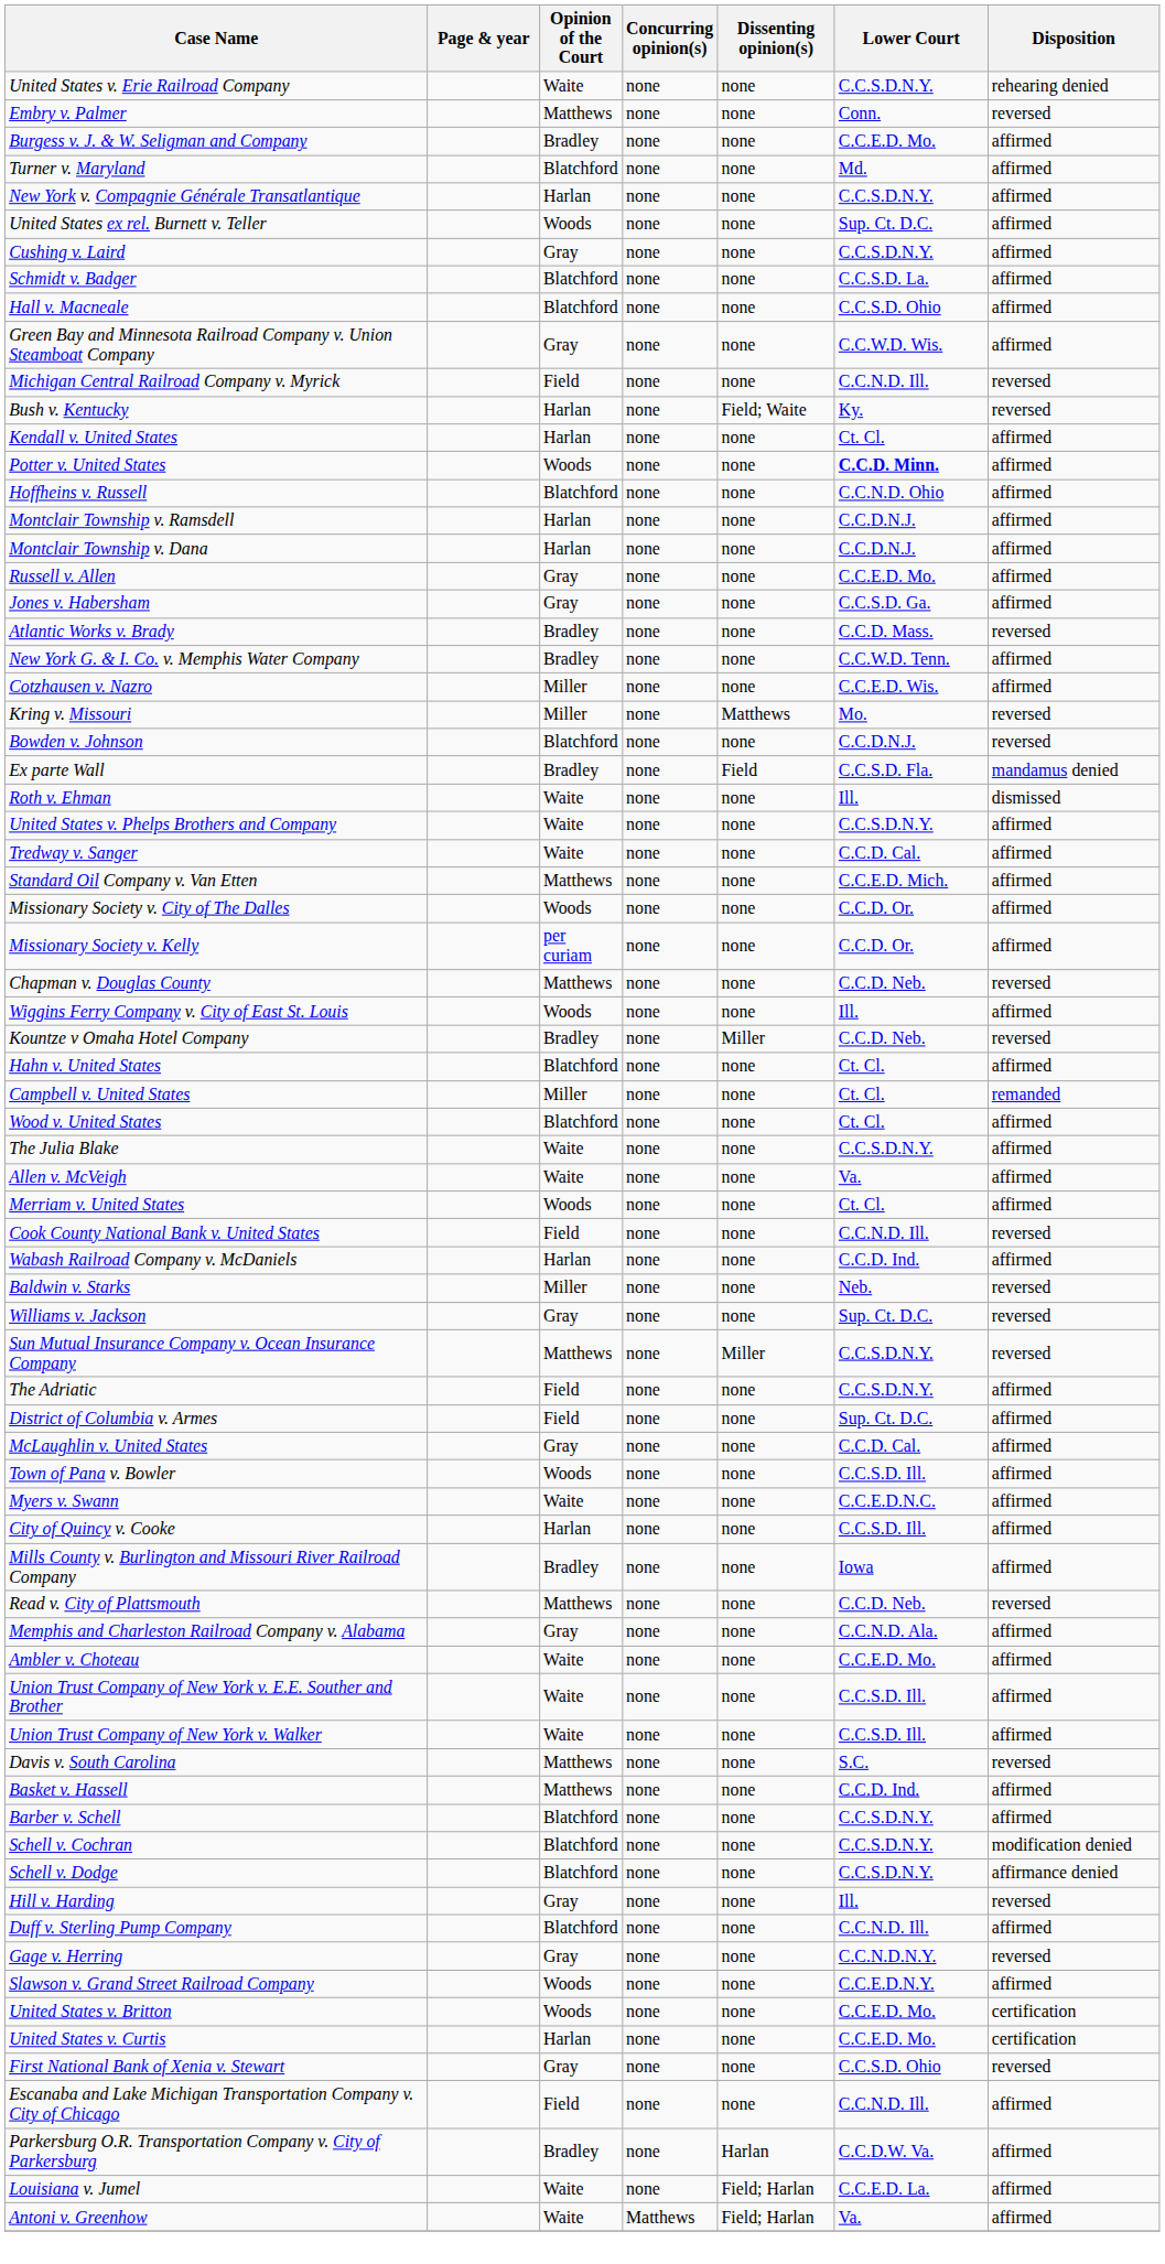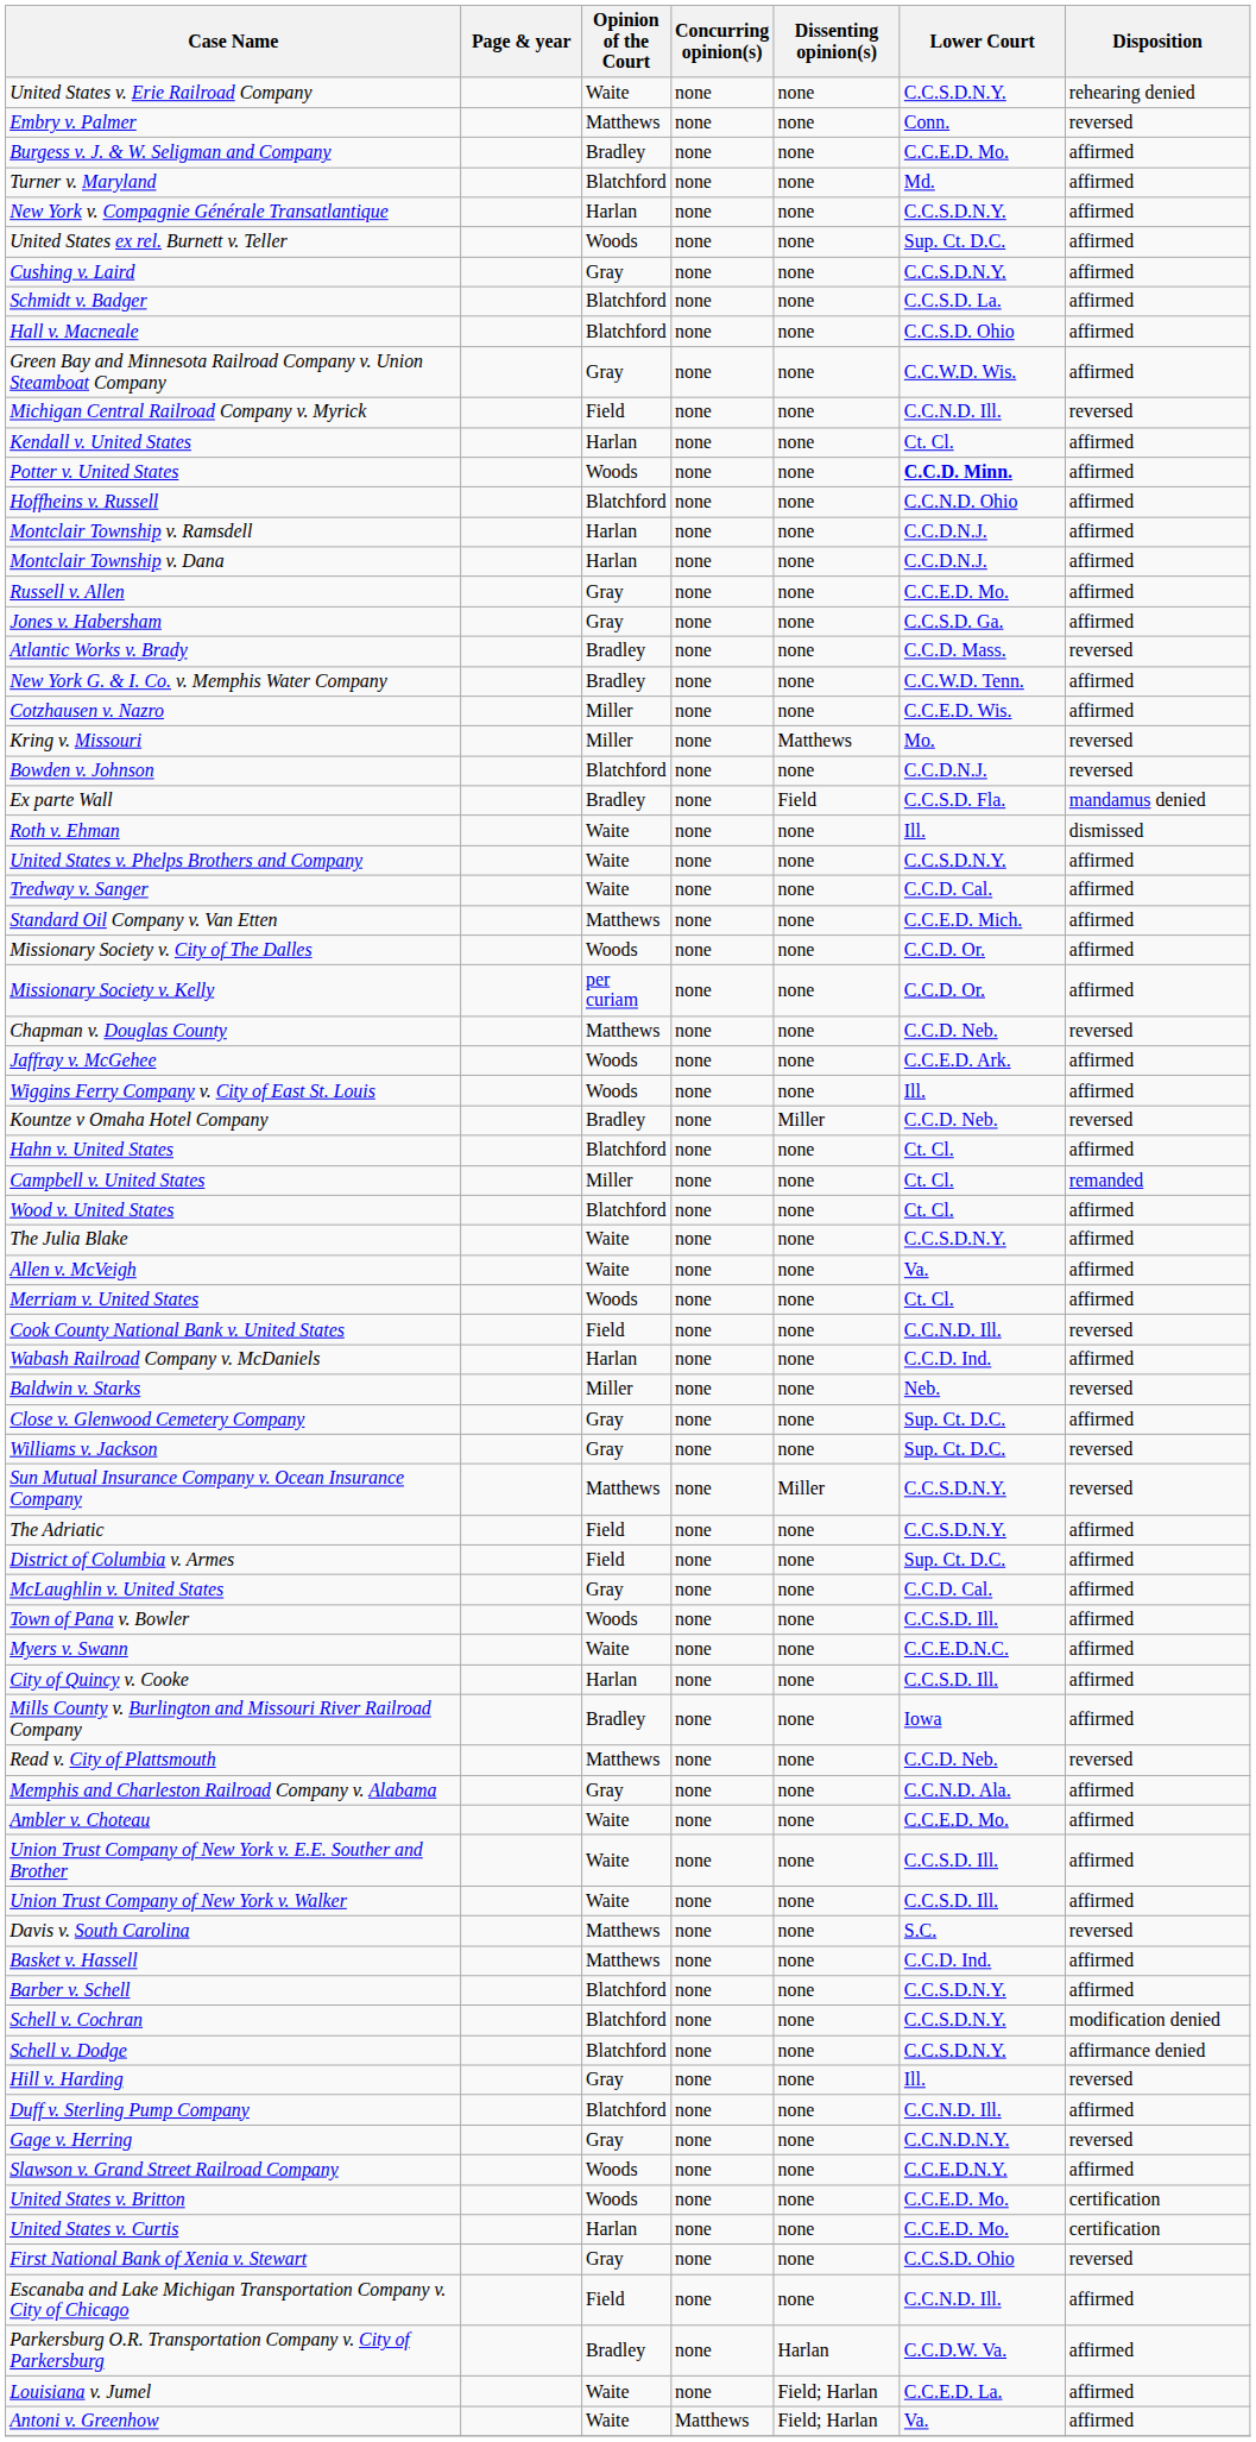- row: Bush v. Kentucky | Harlan | none | Field; Waite | Ky. | reversed
+ row: Jaffray v. McGehee | Woods | none | none | C.C.E.D. Ark. | affirmed
+ row: Close v. Glenwood Cemetery Company | Gray | none | none | Sup. Ct. D.C. | affirmed
